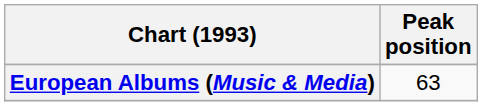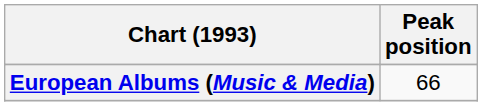European Albums (Music & Media) | Peak position: 63 -> 66
